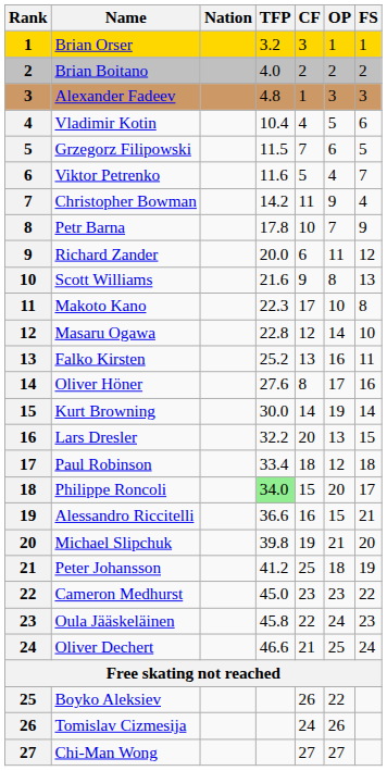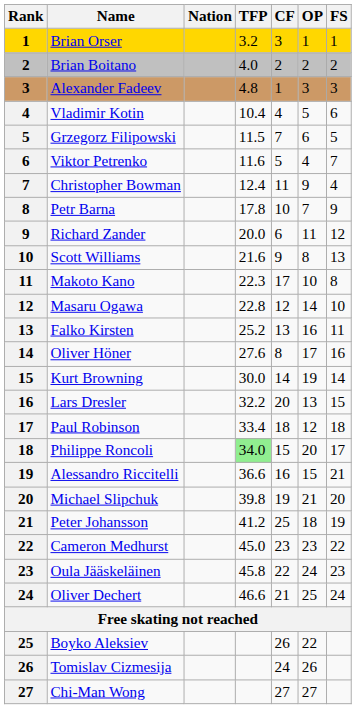Christopher Bowman | TFP: 14.2 -> 12.4
